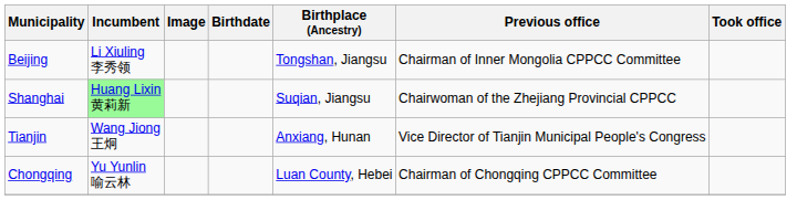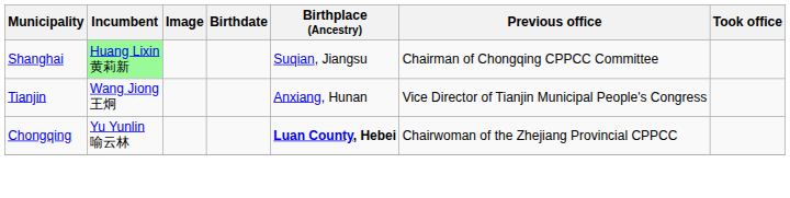- row: Beijing | Li Xiuling 李秀领 | Tongshan, Jiangsu | Chairman of Inner Mongolia CPPCC Committee
Shanghai | Previous office: Chairwoman of the Zhejiang Provincial CPPCC -> Chairman of Chongqing CPPCC Committee
Chongqing | Birthplace (Ancestry): normal -> bold
Chongqing | Previous office: Chairman of Chongqing CPPCC Committee -> Chairwoman of the Zhejiang Provincial CPPCC
